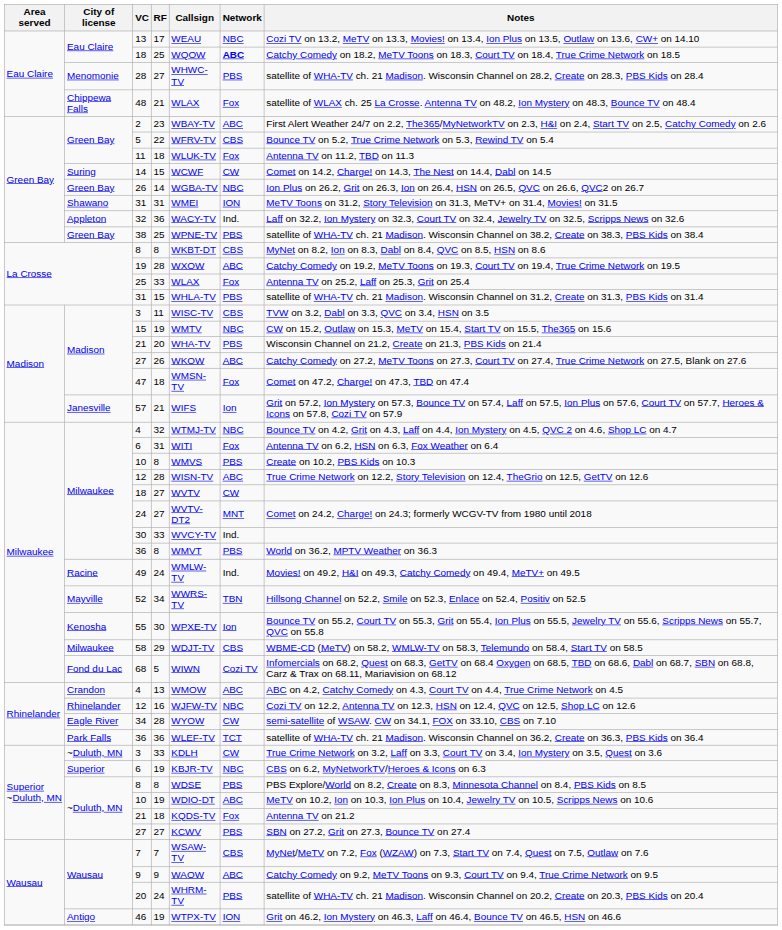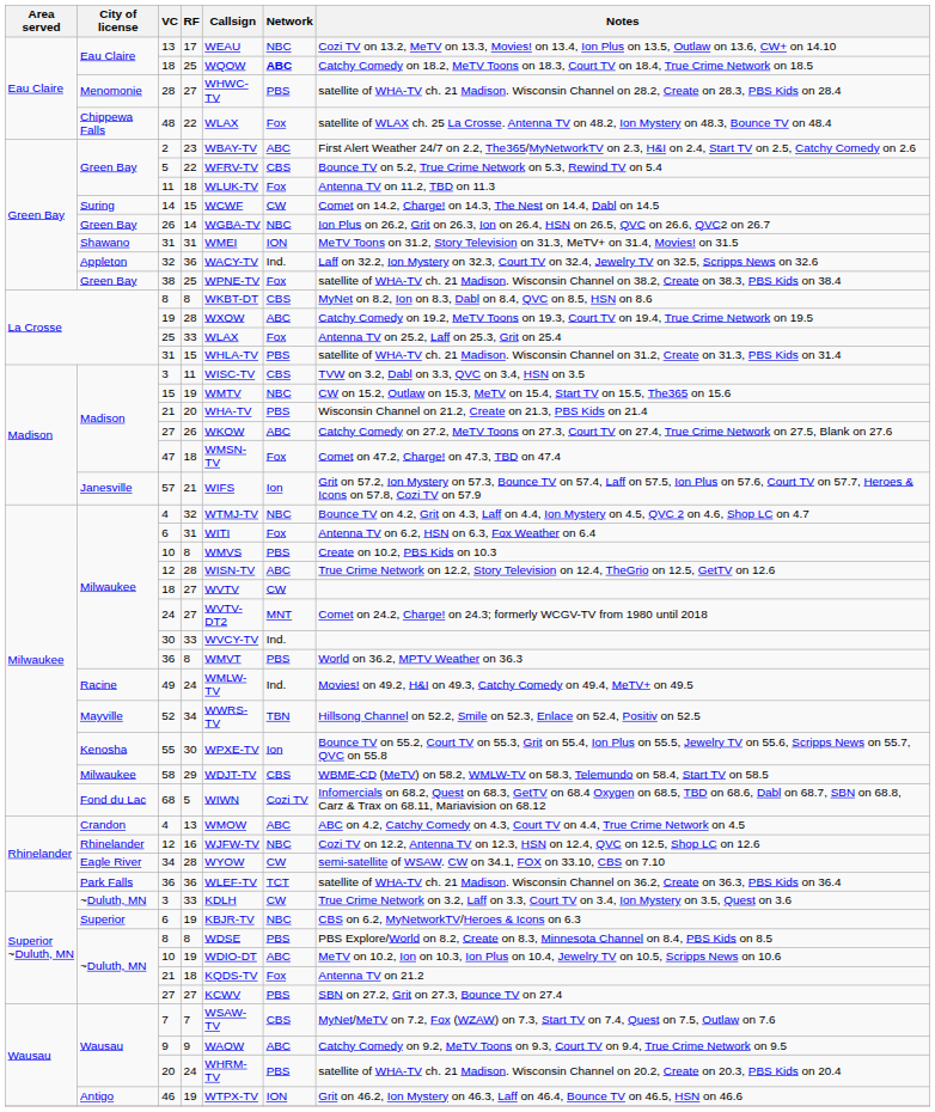48 | RF: 21 -> 22
38 | Network: PBS -> Fox
